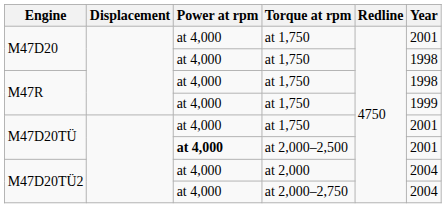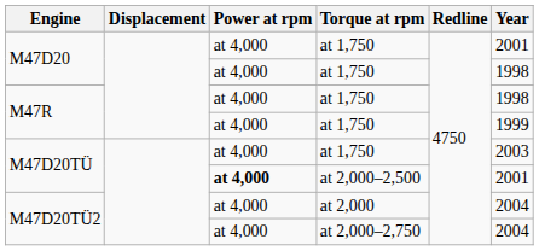M47D20TÜ / at 1,750 | Year: 2001 -> 2003
